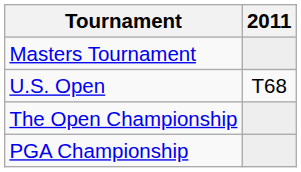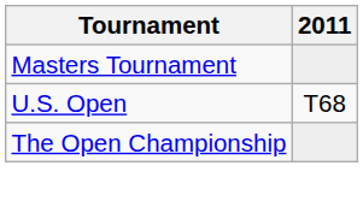- row: PGA Championship
